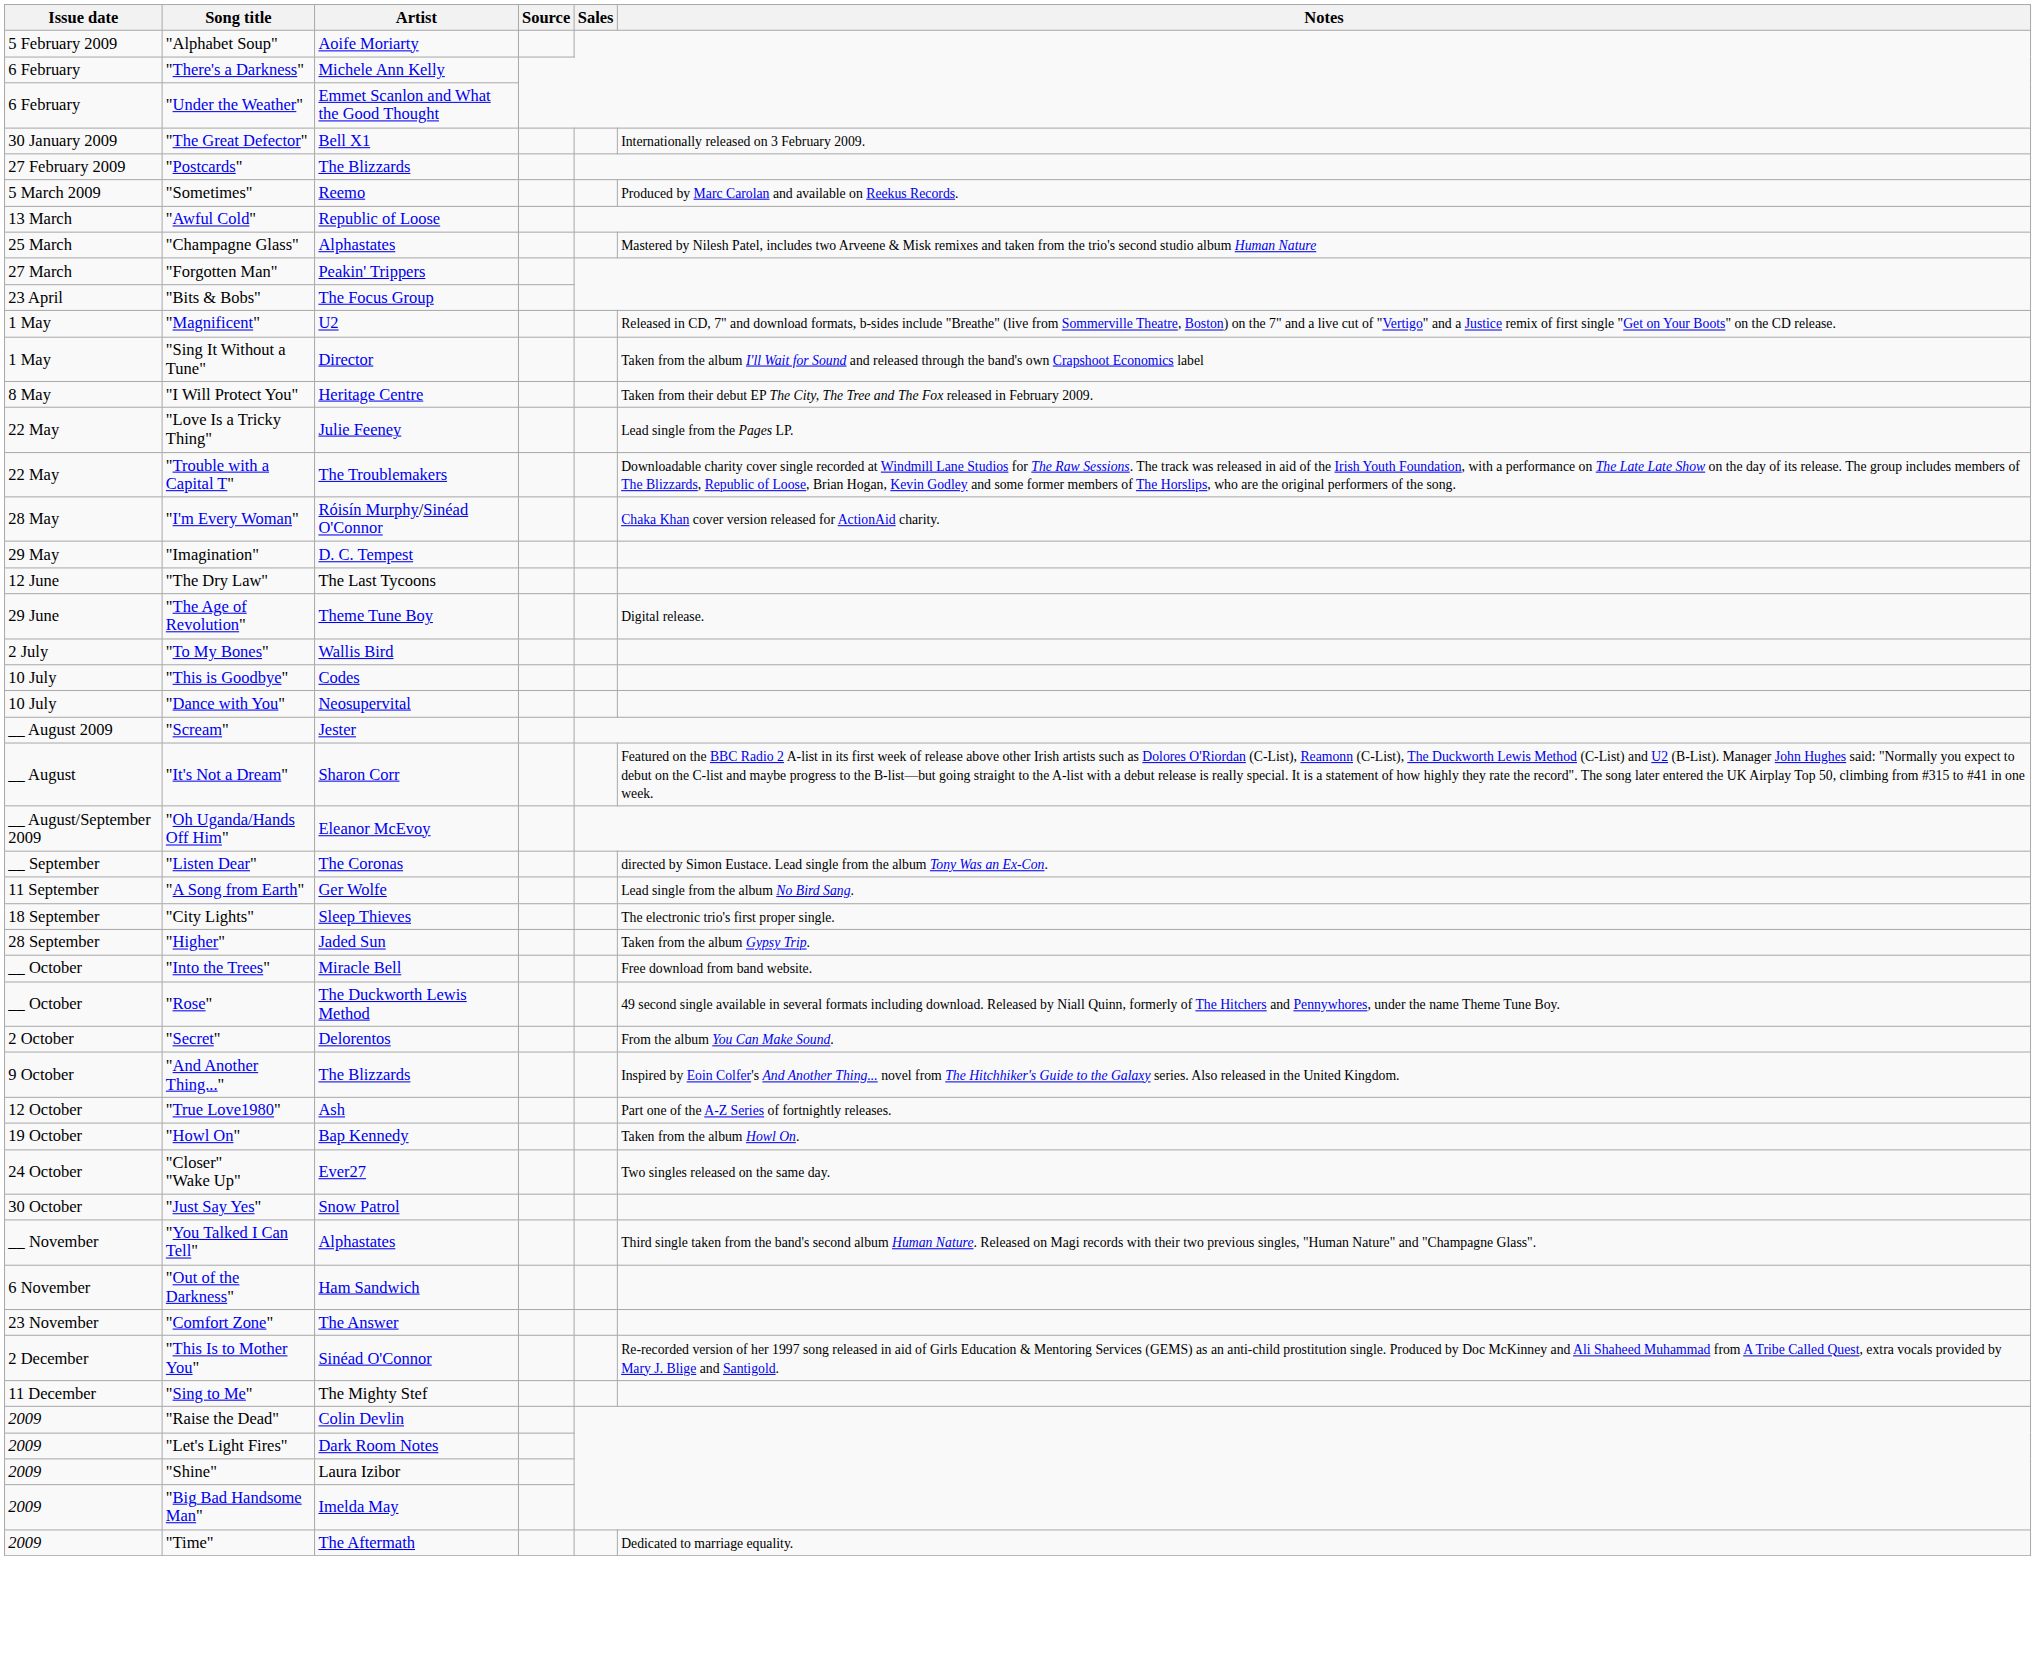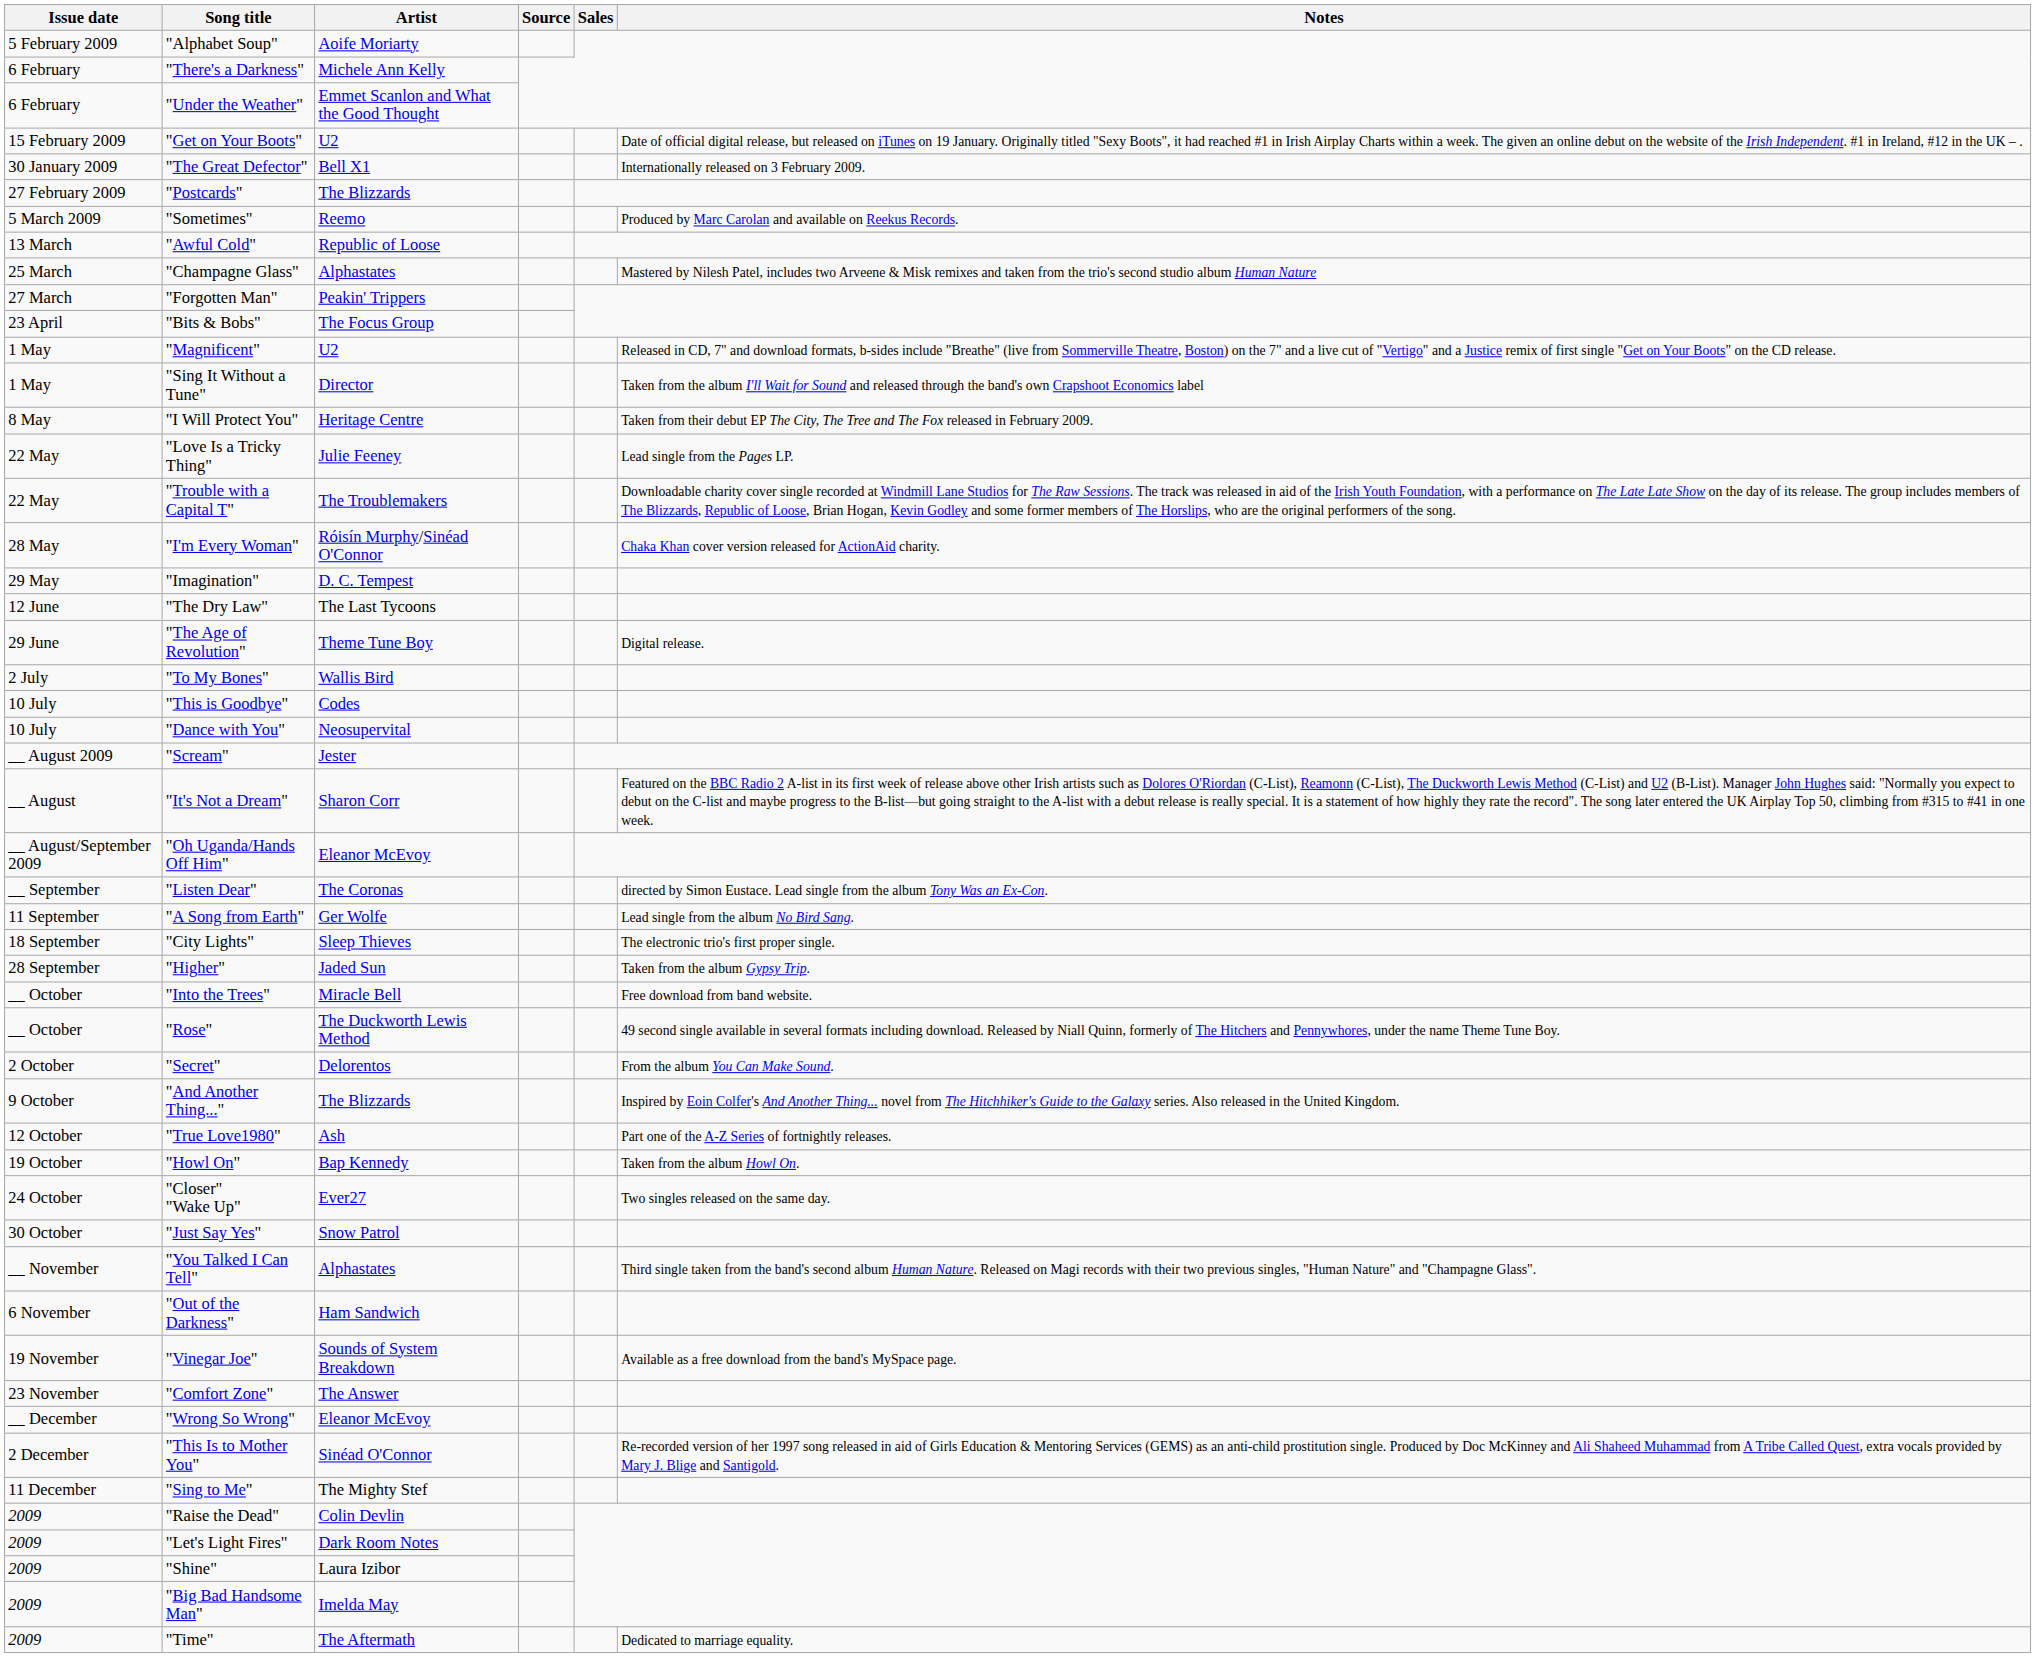+ row: 15 February 2009 | "Get on Your Boots" | U2 | Date of official digital release, but released on iTunes on 19 January. Originally titled "Sexy Boots", it had reached #1 in Irish Airplay Charts within a week. The given an online debut on the website of the Irish Independent. #1 in Ireland, #12 in the UK – .
+ row: 19 November | "Vinegar Joe" | Sounds of System Breakdown | Available as a free download from the band's MySpace page.
+ row: __ December | "Wrong So Wrong" | Eleanor McEvoy
